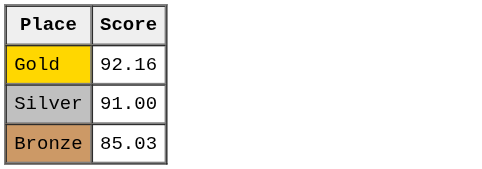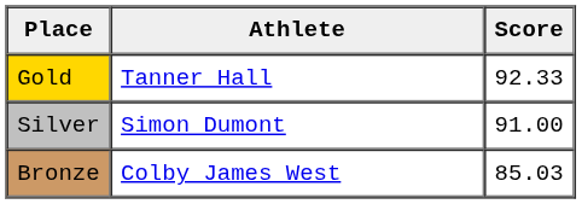+ column: Athlete | Tanner Hall | Simon Dumont | Colby James West
Gold | Score: 92.16 -> 92.33
